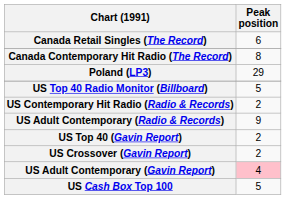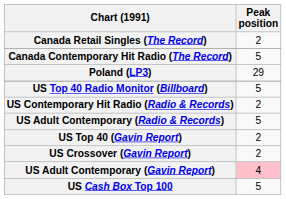Canada Retail Singles (The Record) | Peak position: 6 -> 2
Canada Contemporary Hit Radio (The Record) | Peak position: 8 -> 5
US Adult Contemporary (Radio & Records) | Peak position: 9 -> 5
